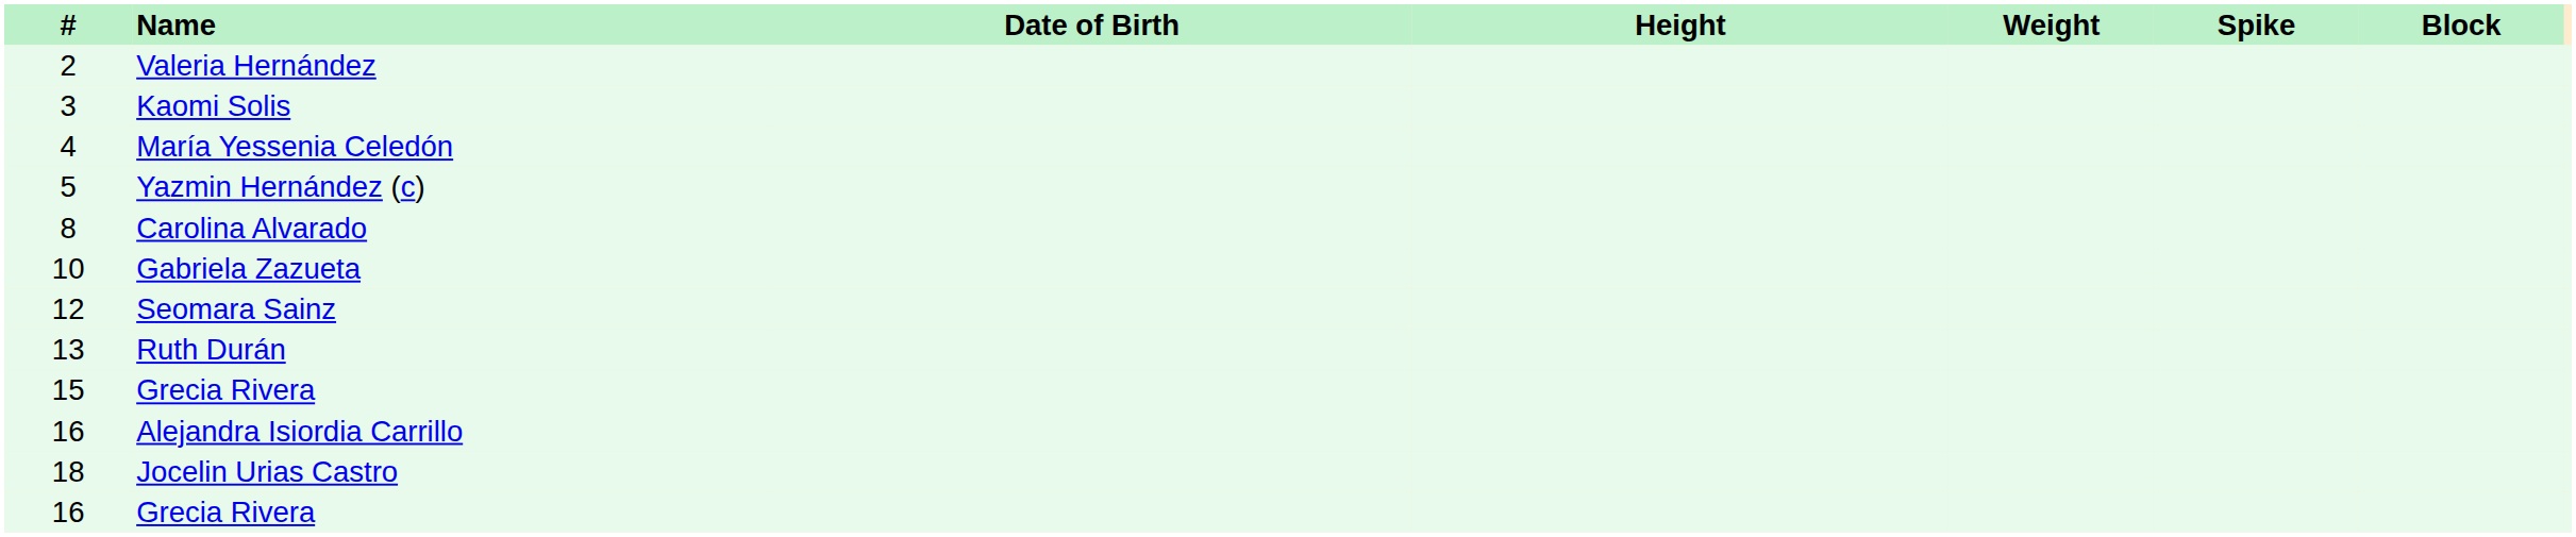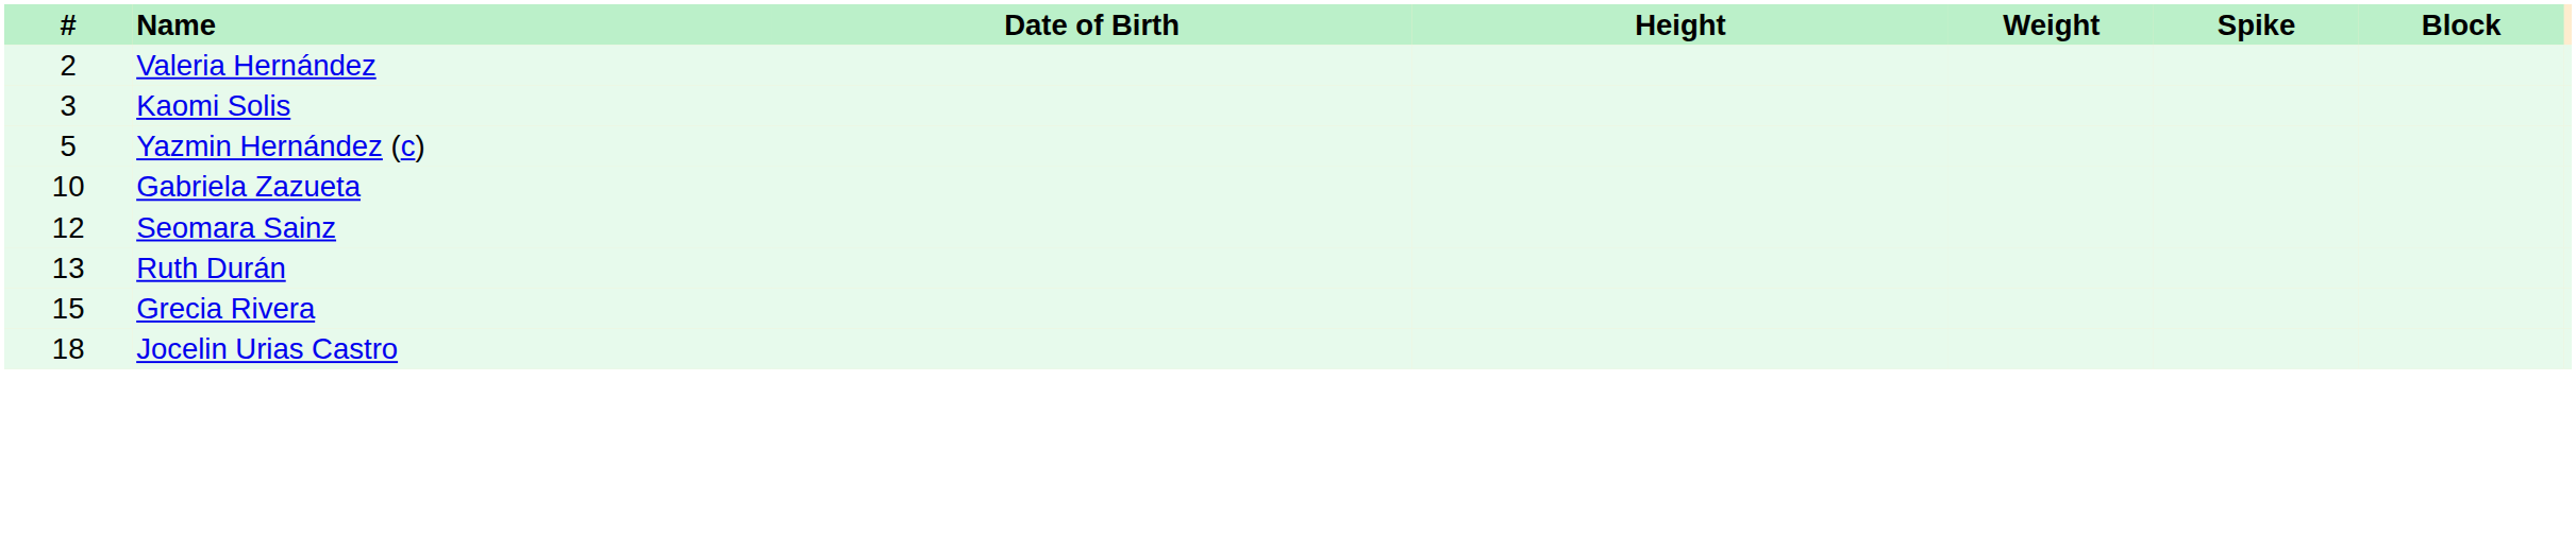- row: 4 | María Yessenia Celedón
- row: 8 | Carolina Alvarado
- row: 16 | Alejandra Isiordia Carrillo
- row: 16 | Grecia Rivera
